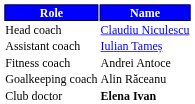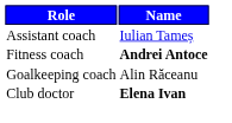- row: Head coach | Claudiu Niculescu
Fitness coach | Name: normal -> bold
